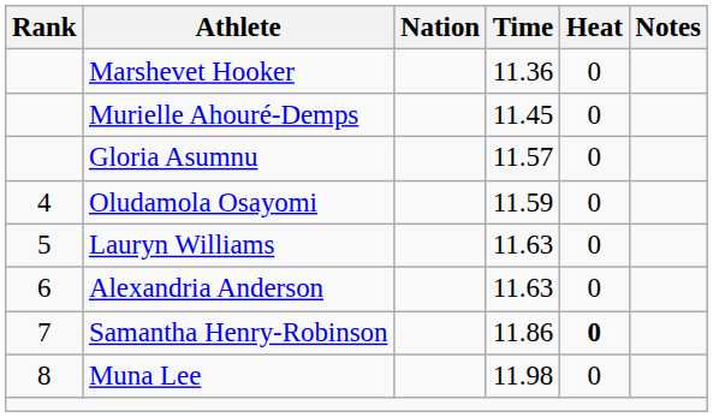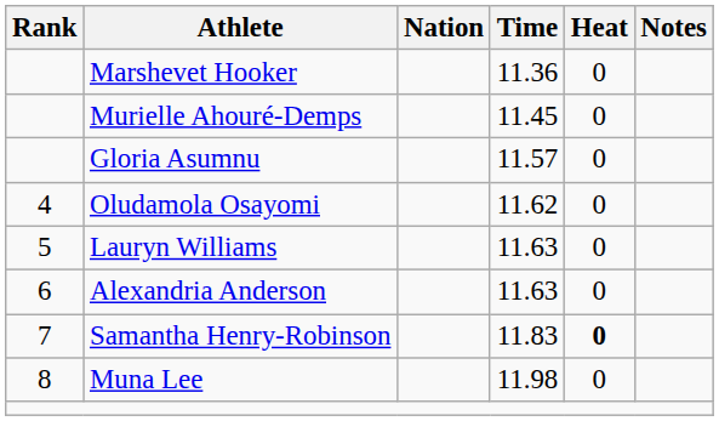Oludamola Osayomi | Time: 11.59 -> 11.62
Samantha Henry-Robinson | Time: 11.86 -> 11.83
